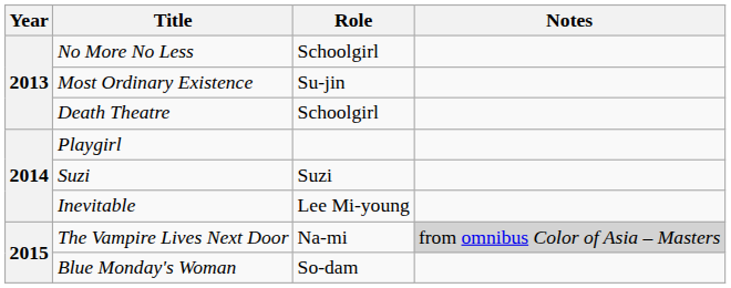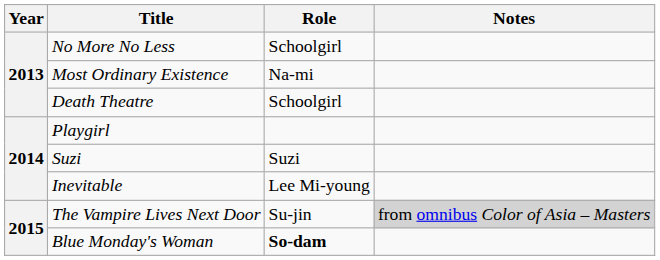Most Ordinary Existence | Role: Su-jin -> Na-mi
The Vampire Lives Next Door | Role: Na-mi -> Su-jin
Blue Monday's Woman | Role: normal -> bold
